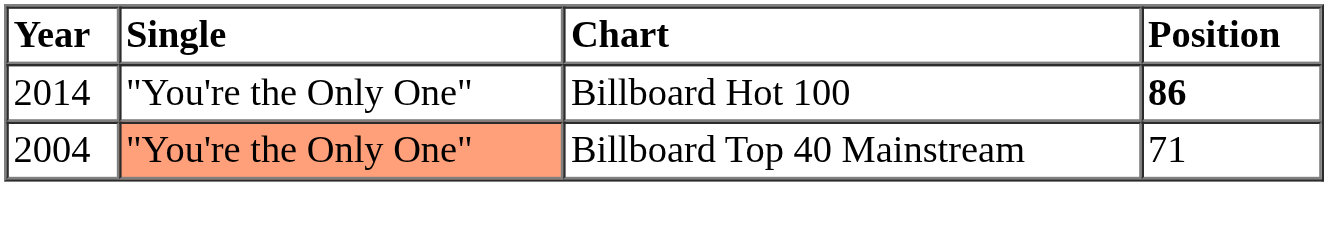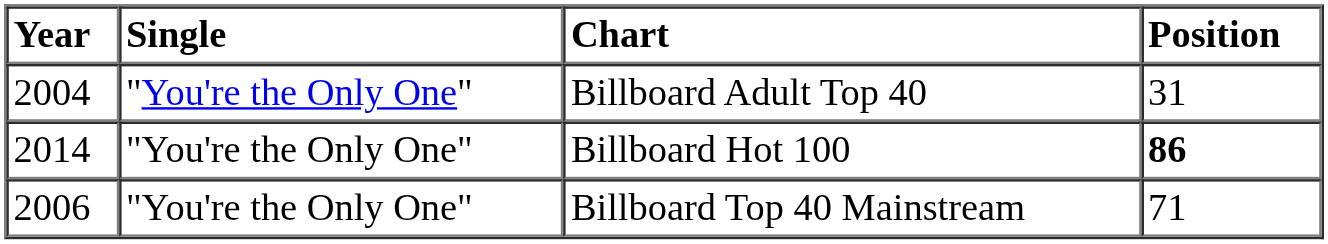+ row: 2004 | "You're the Only One" | Billboard Adult Top 40 | 31
Billboard Top 40 Mainstream | Year: 2004 -> 2006
Billboard Top 40 Mainstream | Single: lightsalmon background -> no background
